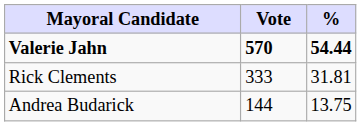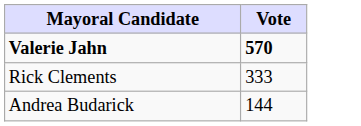- column: % | 54.44 | 31.81 | 13.75
